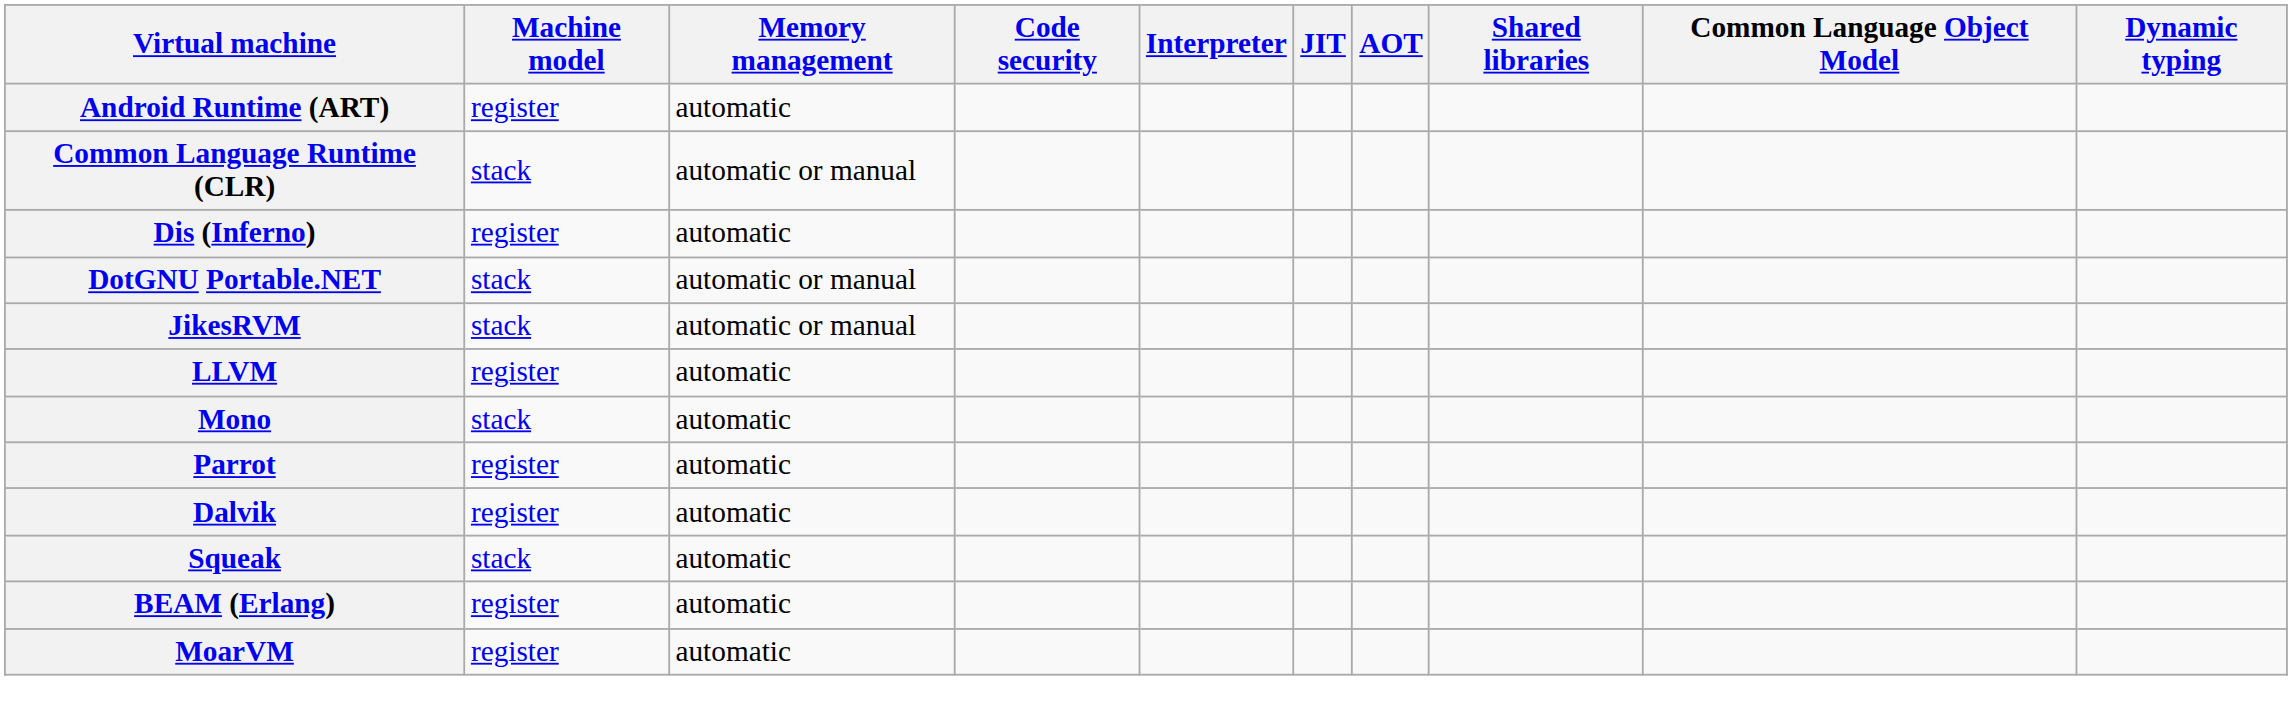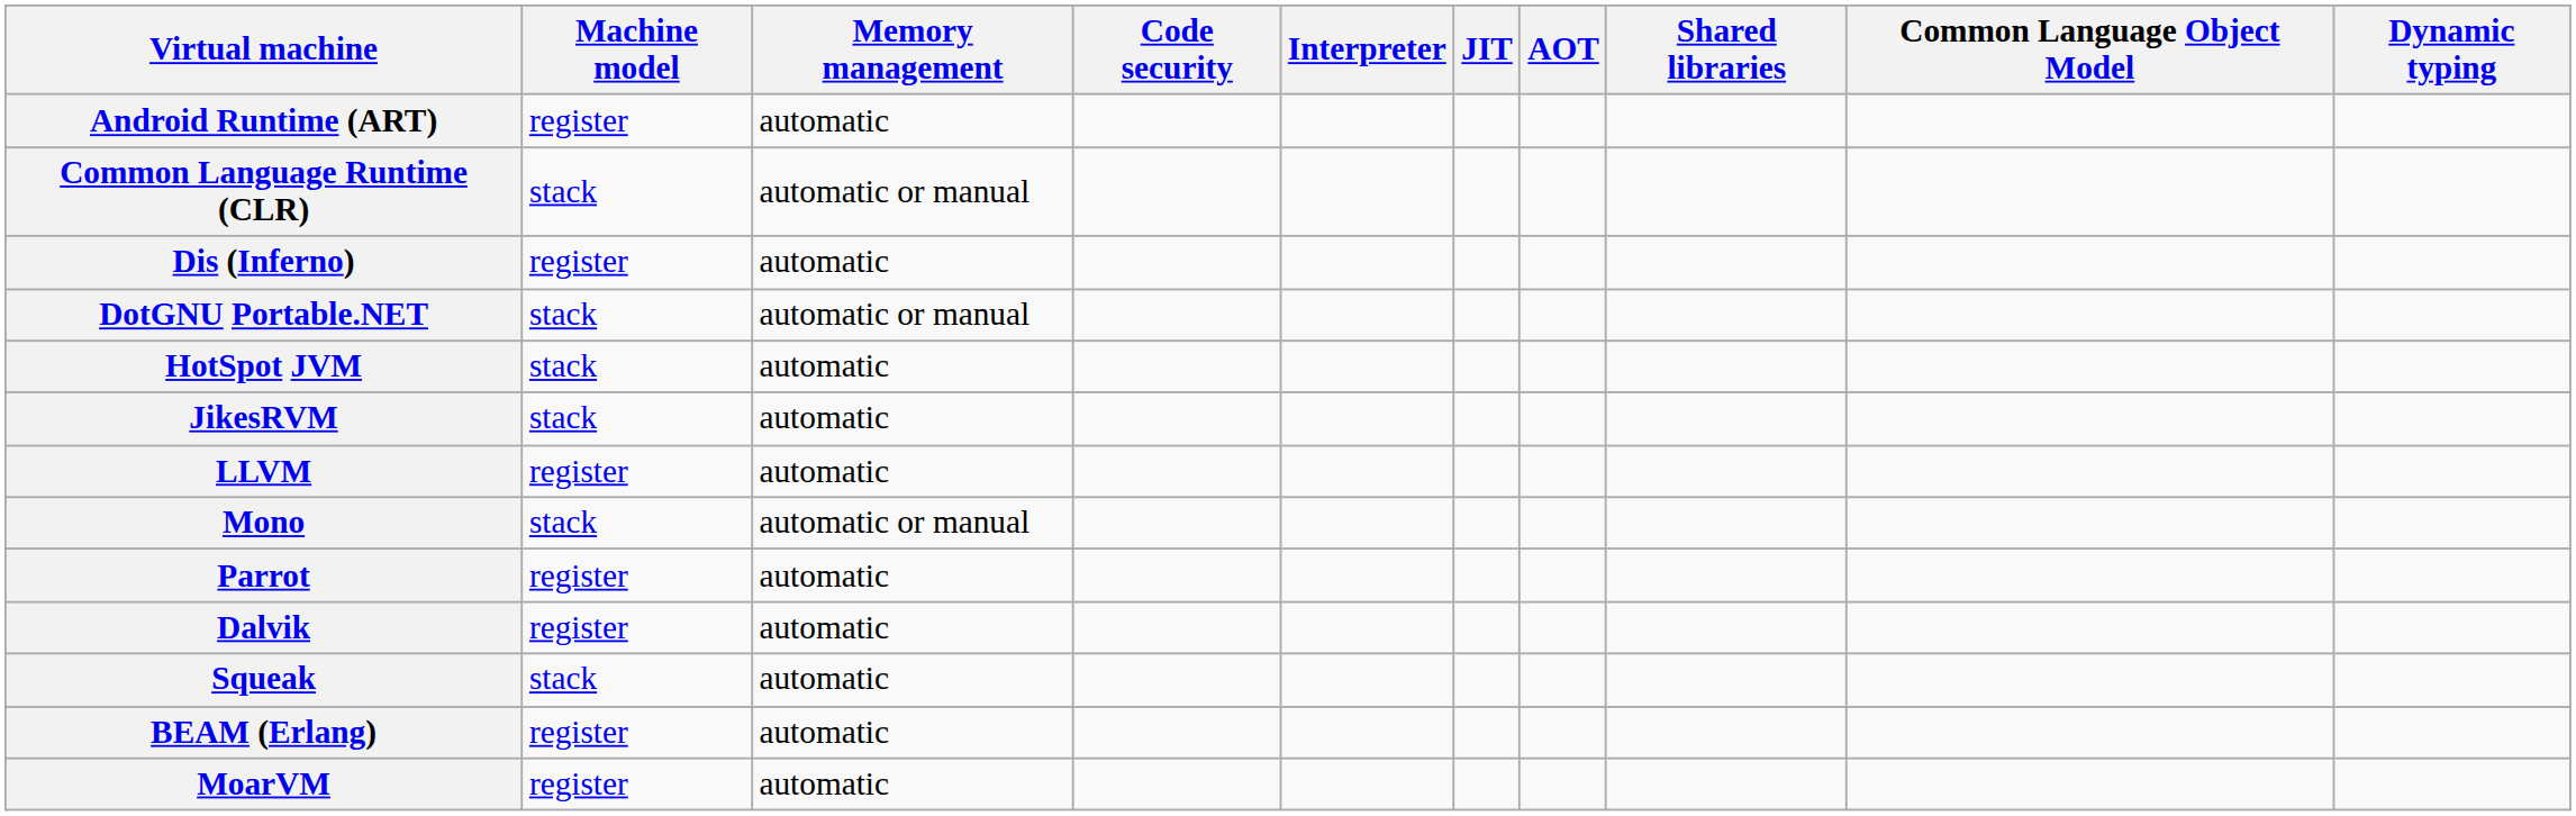+ row: HotSpot JVM | stack | automatic
JikesRVM | Memory management: automatic or manual -> automatic
Mono | Memory management: automatic -> automatic or manual
